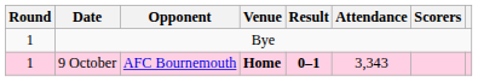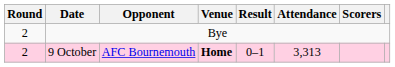Bye | Round: 1 -> 2
9 October | Round: 1 -> 2
9 October | Result: bold -> normal
9 October | Attendance: 3,343 -> 3,313
